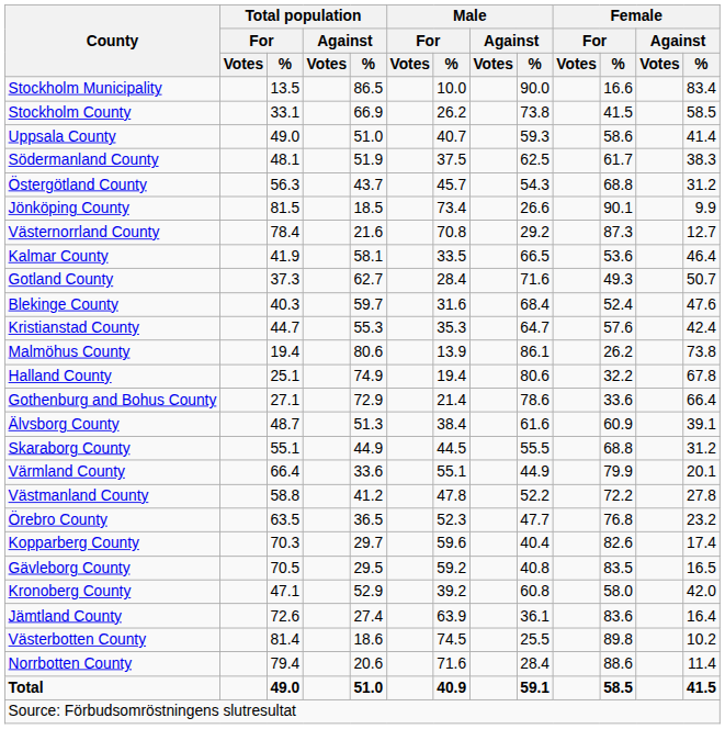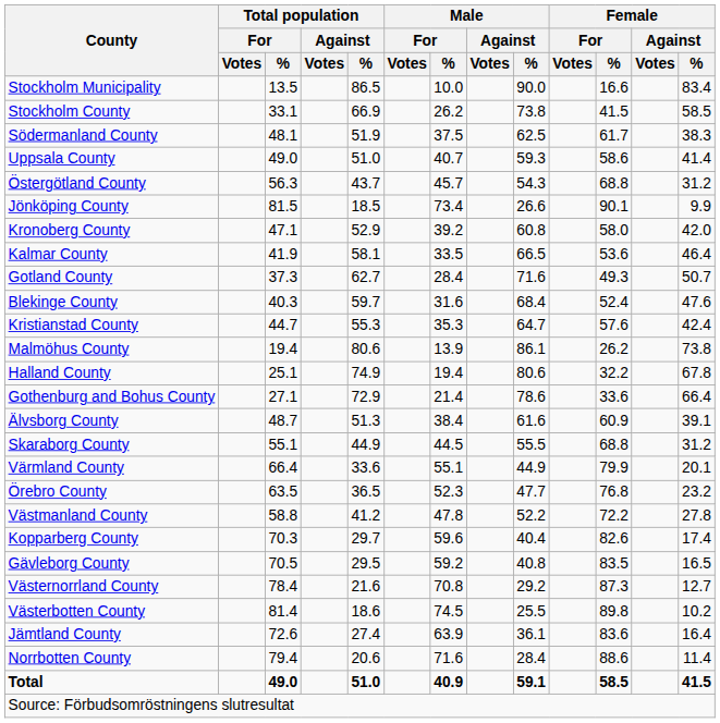rows swapped: Uppsala County <-> Södermanland County
rows swapped: Kronoberg County <-> Västernorrland County
rows swapped: Örebro County <-> Västmanland County
rows swapped: Jämtland County <-> Västerbotten County
